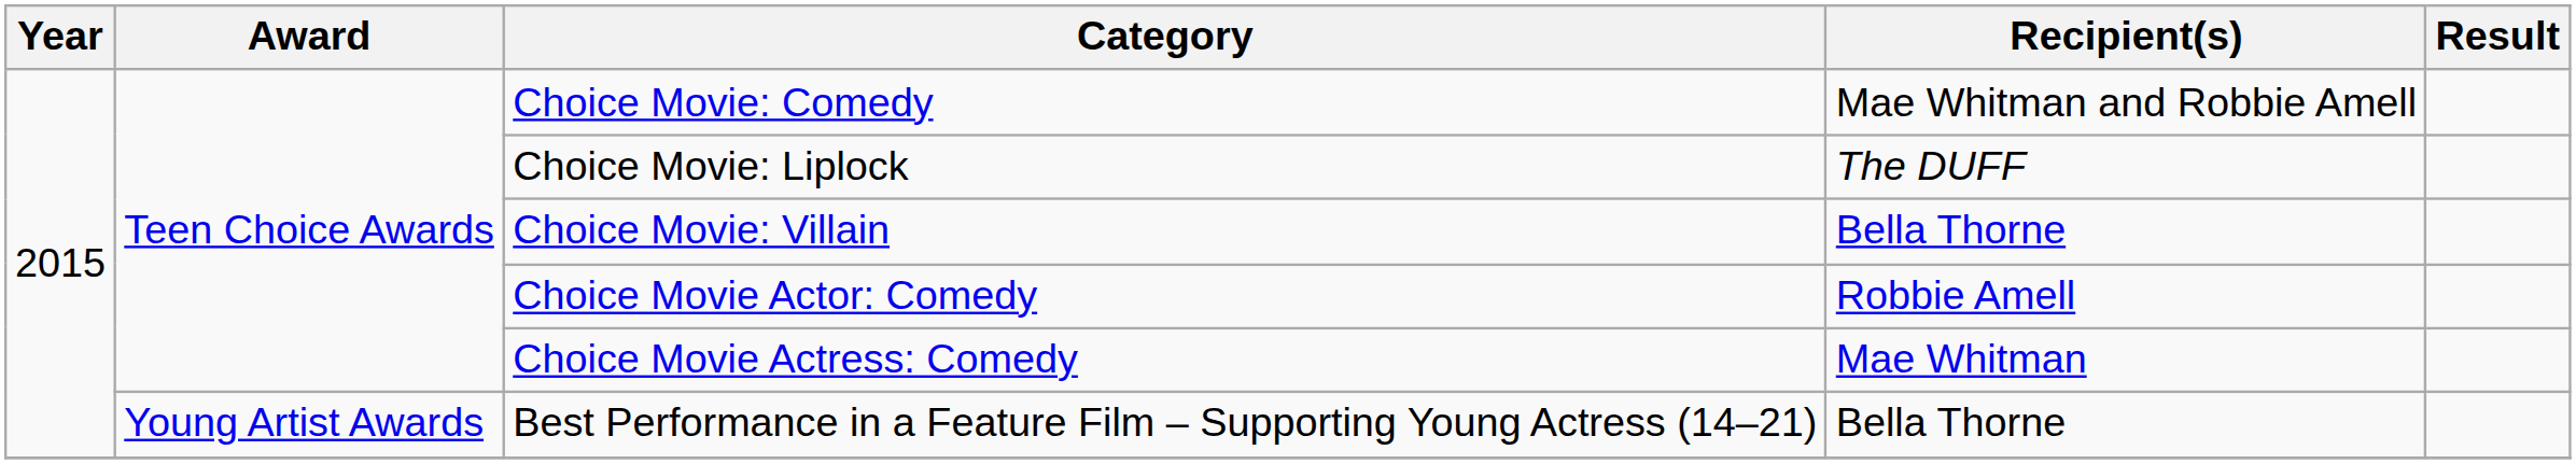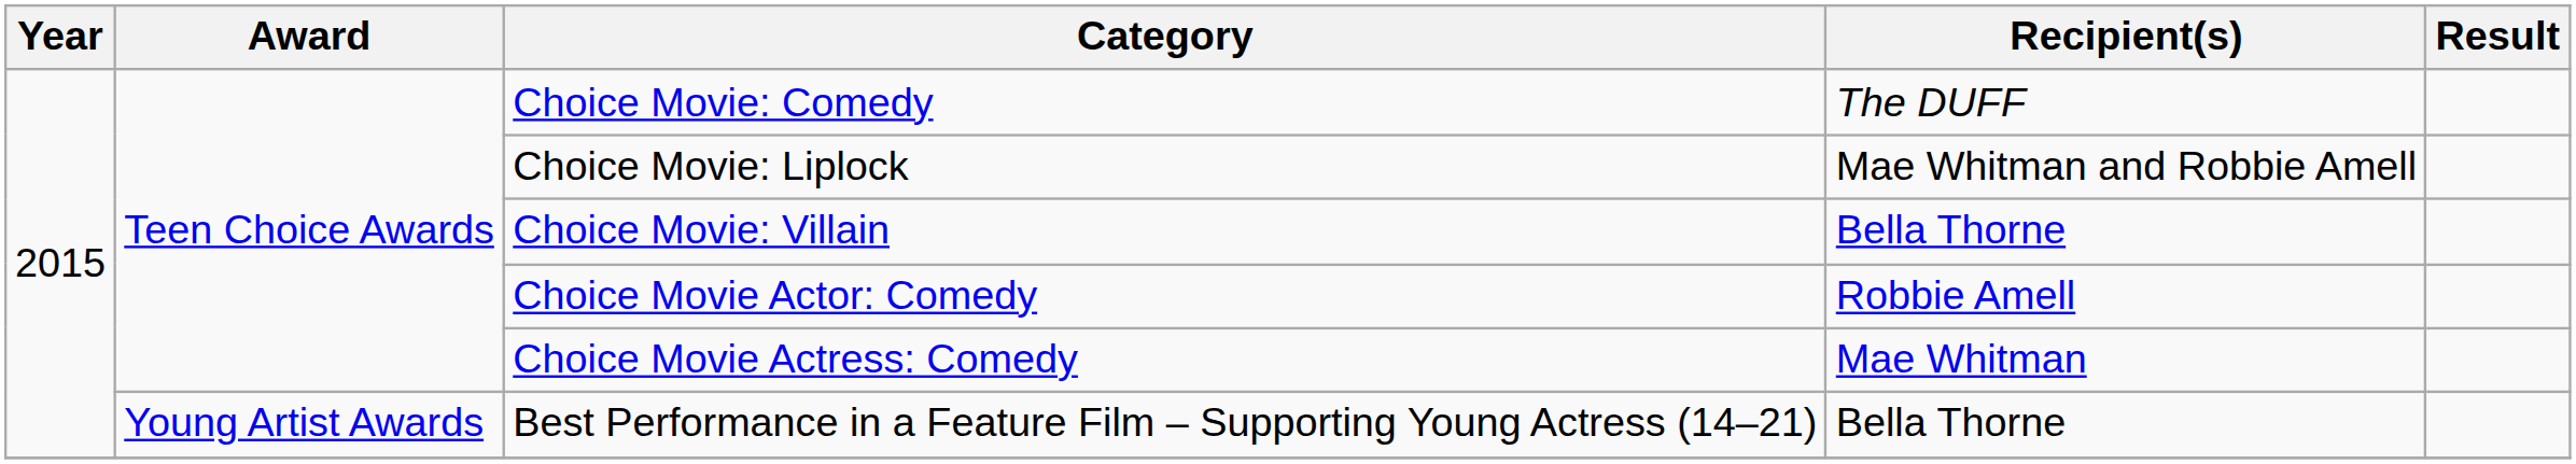Choice Movie: Comedy | Recipient(s): Mae Whitman and Robbie Amell -> The DUFF
Choice Movie: Liplock | Recipient(s): The DUFF -> Mae Whitman and Robbie Amell
